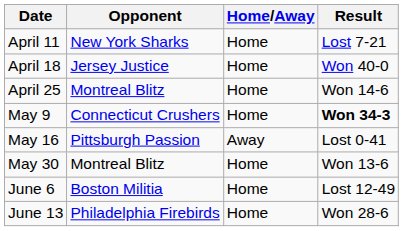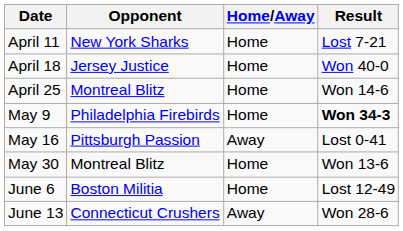May 9 | Opponent: Connecticut Crushers -> Philadelphia Firebirds
June 13 | Opponent: Philadelphia Firebirds -> Connecticut Crushers
June 13 | Home/Away: Home -> Away
